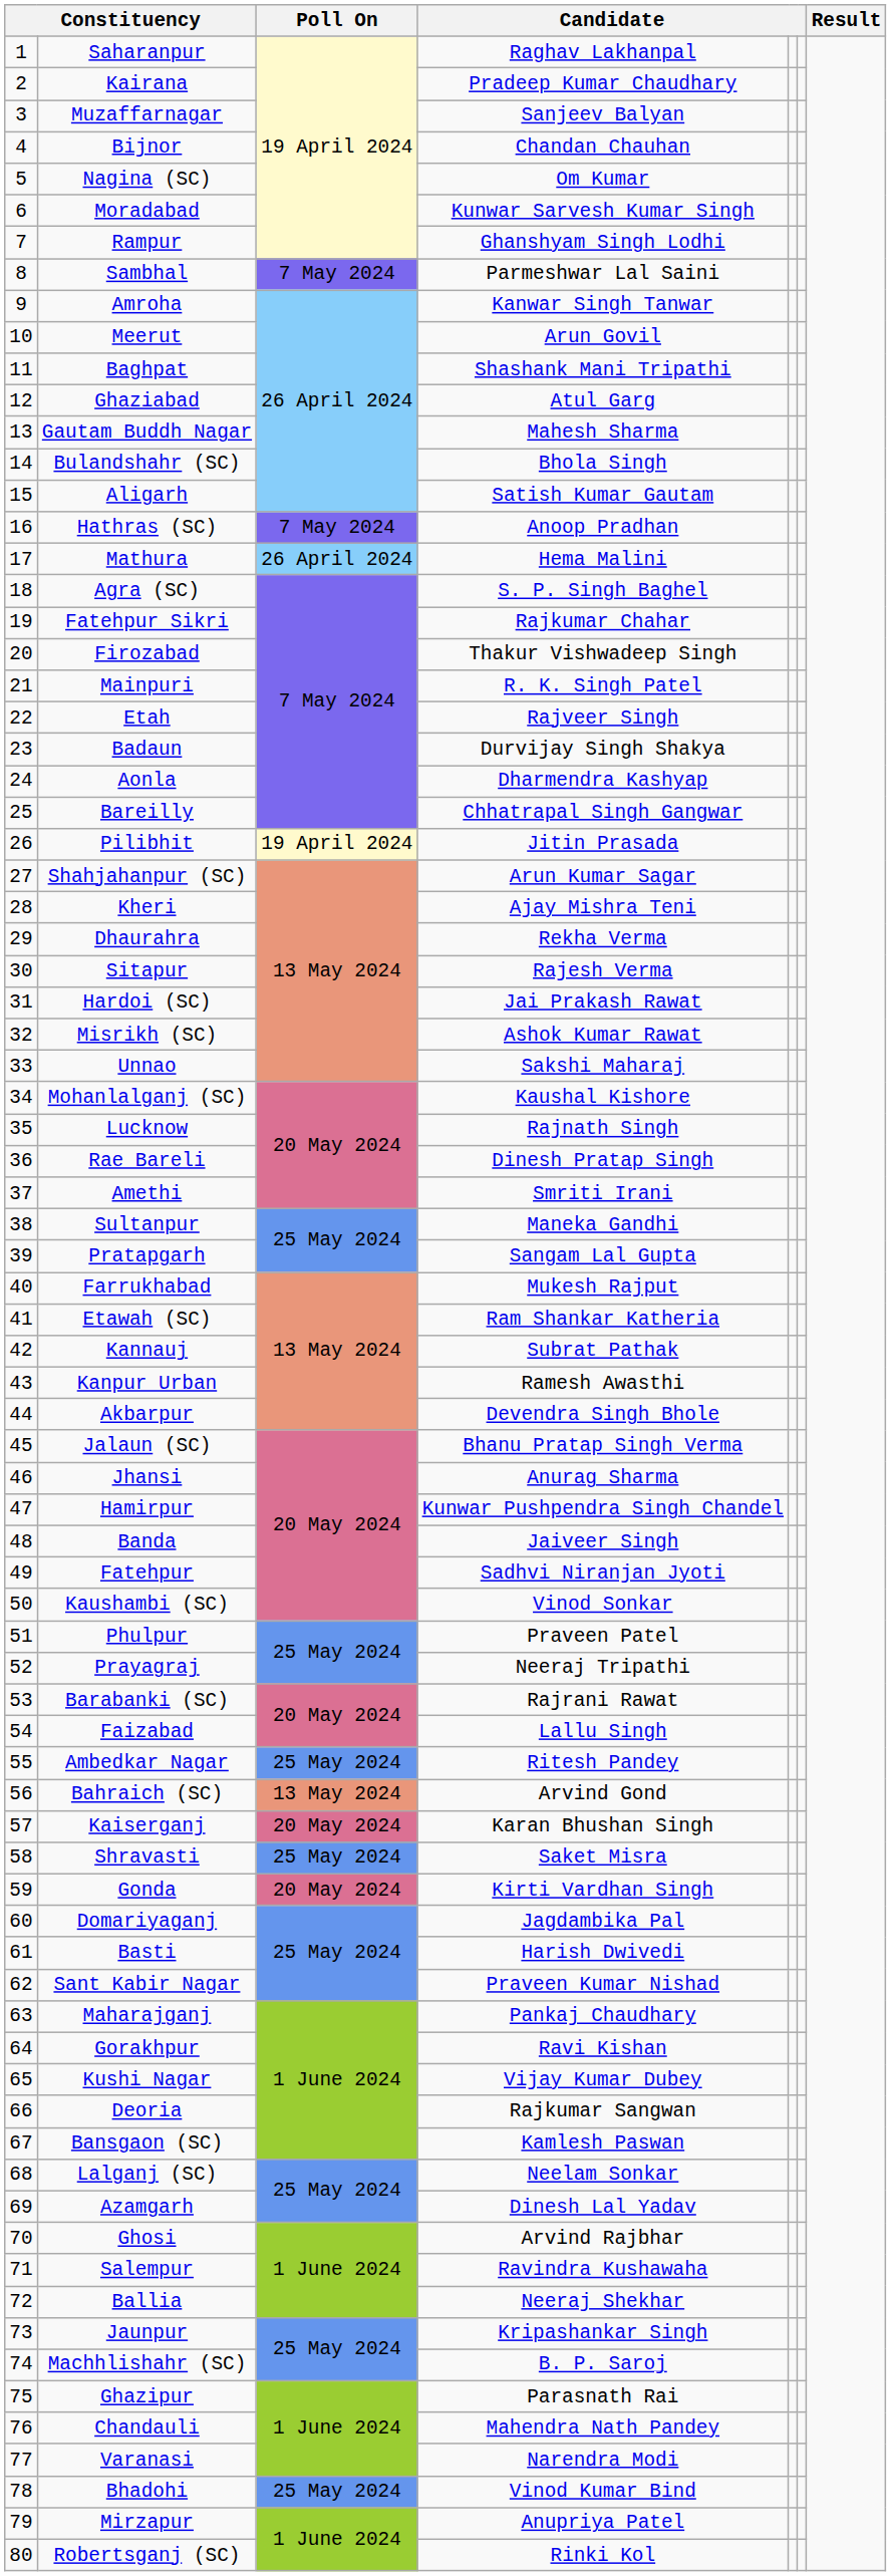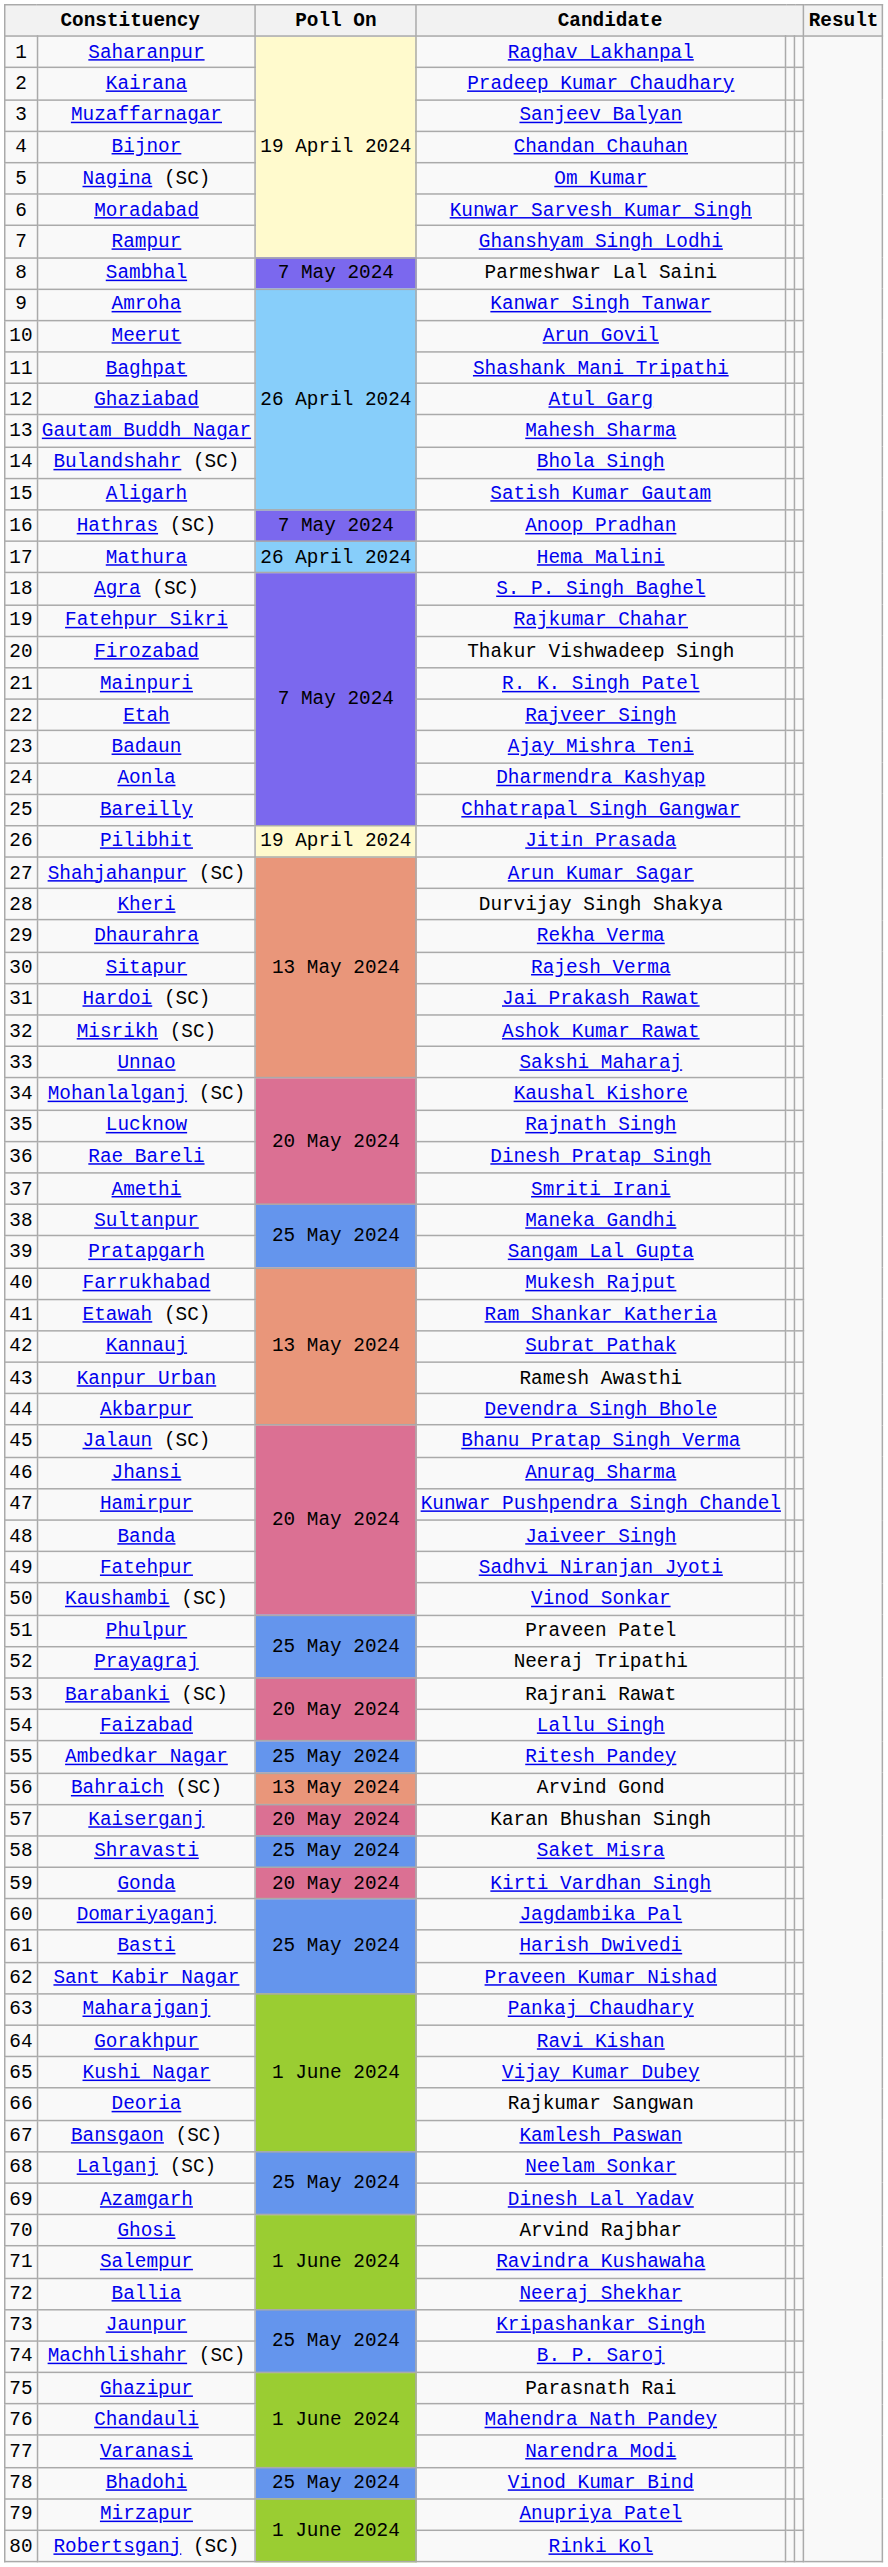Badaun | column 4: Durvijay Singh Shakya -> Ajay Mishra Teni
Kheri | column 4: Ajay Mishra Teni -> Durvijay Singh Shakya
